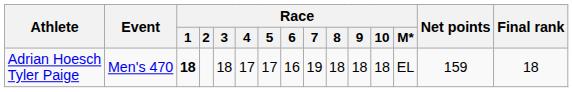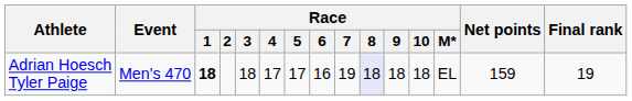Adrian Hoesch Tyler Paige | Race / 8: no background -> lavender background
Adrian Hoesch Tyler Paige | Final rank: 18 -> 19
